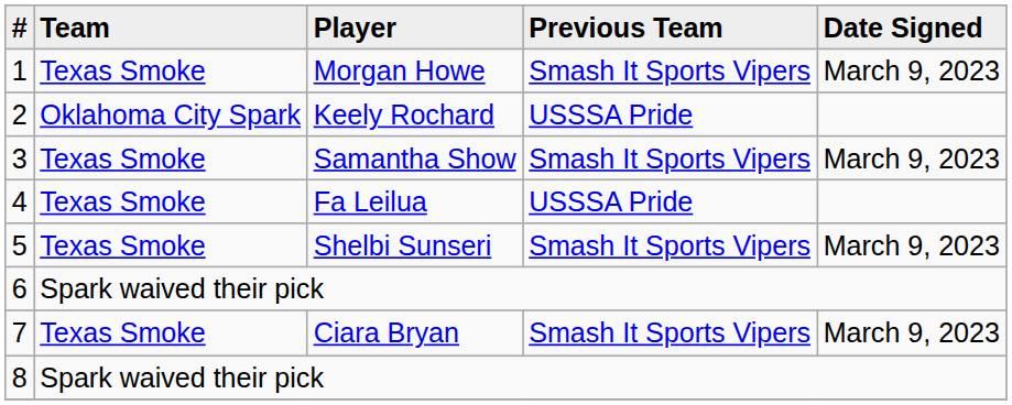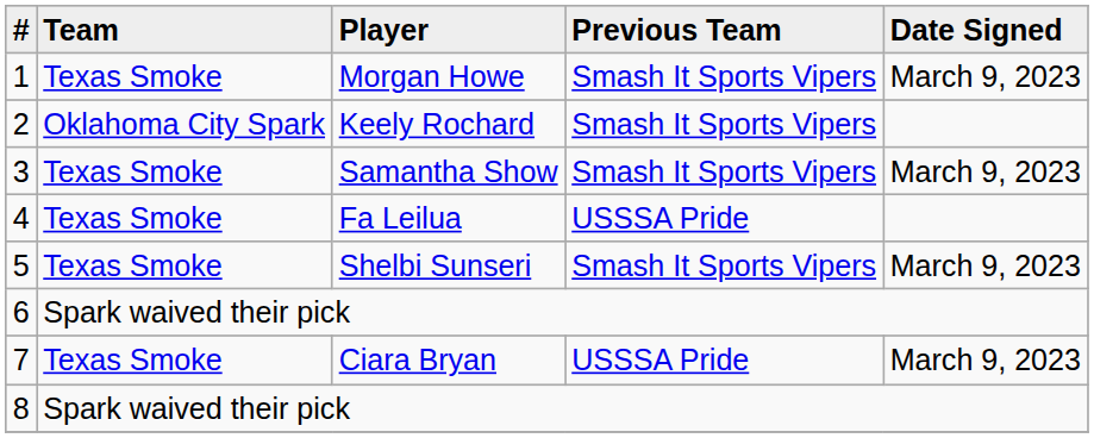2 | Previous Team: USSSA Pride -> Smash It Sports Vipers
7 | Previous Team: Smash It Sports Vipers -> USSSA Pride
